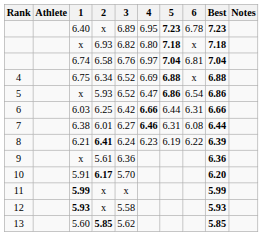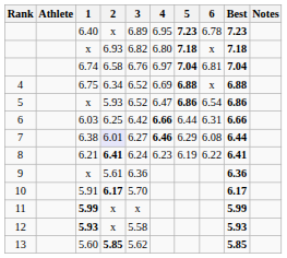7 | 2: no background -> lavender background
7 | 5: 6.31 -> 6.29
8 | Best: 6.39 -> 6.41
10 | Best: 6.20 -> 6.17
